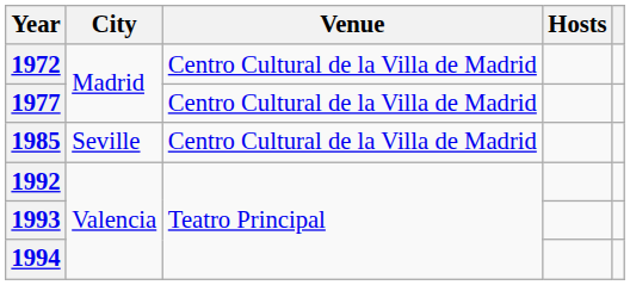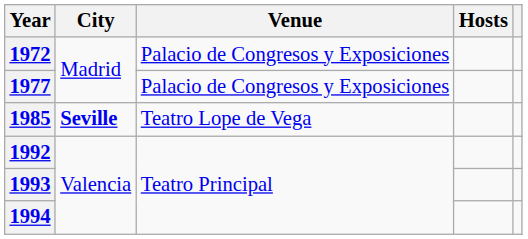1972 | Venue: Centro Cultural de la Villa de Madrid -> Palacio de Congresos y Exposiciones
1977 | Venue: Centro Cultural de la Villa de Madrid -> Palacio de Congresos y Exposiciones
1985 | City: normal -> bold
1985 | Venue: Centro Cultural de la Villa de Madrid -> Teatro Lope de Vega
